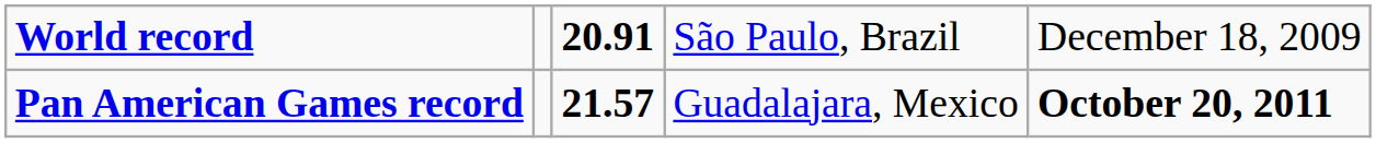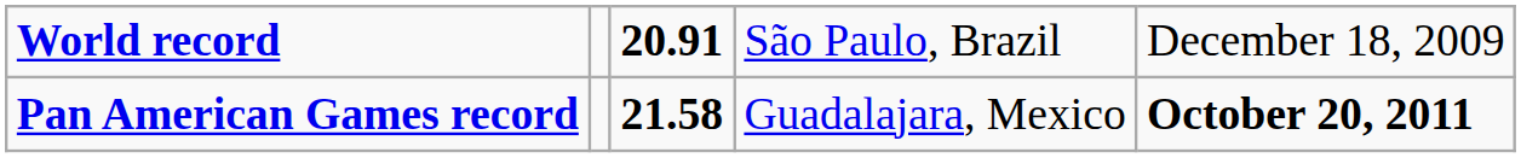Pan American Games record | column 3: 21.57 -> 21.58
